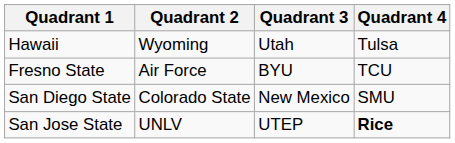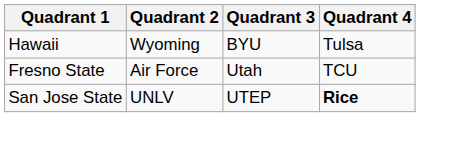Hawaii | Quadrant 3: Utah -> BYU
Fresno State | Quadrant 3: BYU -> Utah
- row: San Diego State | Colorado State | New Mexico | SMU
